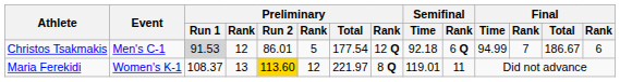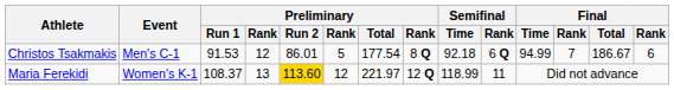Christos Tsakmakis | Preliminary / Run 1: lightgrey background -> no background
Christos Tsakmakis | column 8: 12 Q -> 8 Q
Maria Ferekidi | column 8: 8 Q -> 12 Q
Maria Ferekidi | Semifinal / Time: 119.01 -> 118.99
